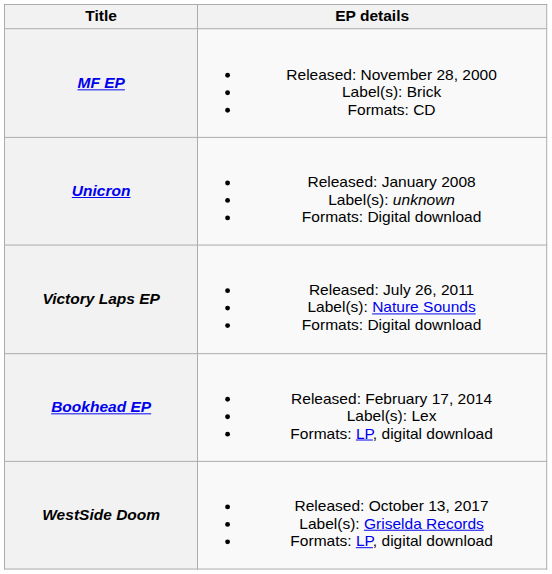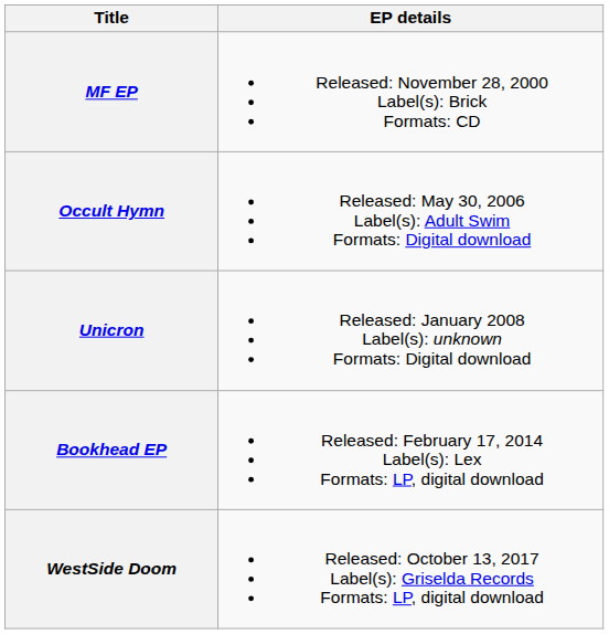+ row: Occult Hymn | Released: May 30, 2006 Label(s): Adult Swim Formats: Digital download
- row: Victory Laps EP | Released: July 26, 2011 Label(s): Nature Sounds Formats: Digital download
